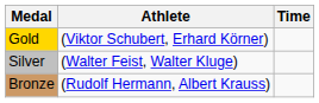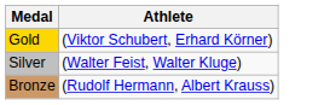- column: Time
